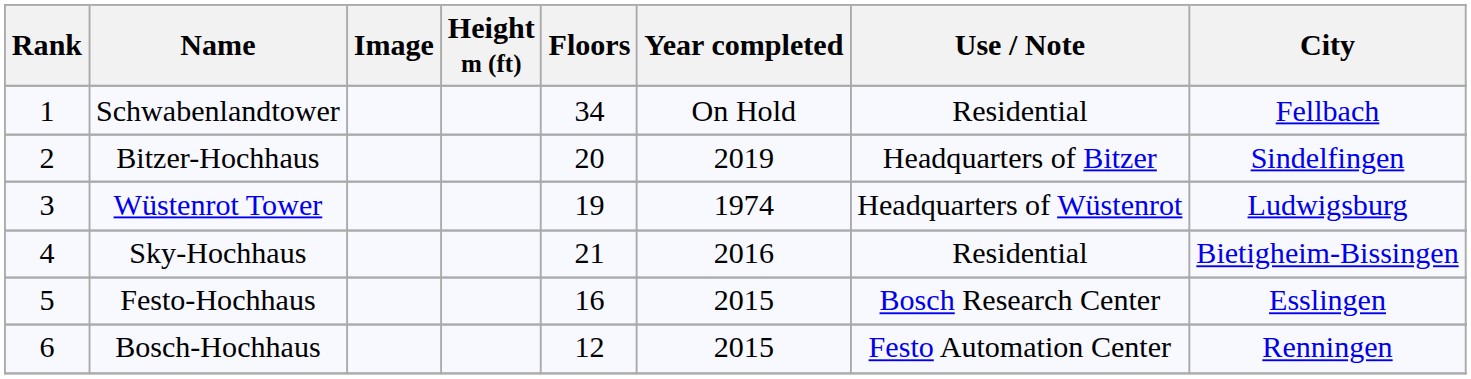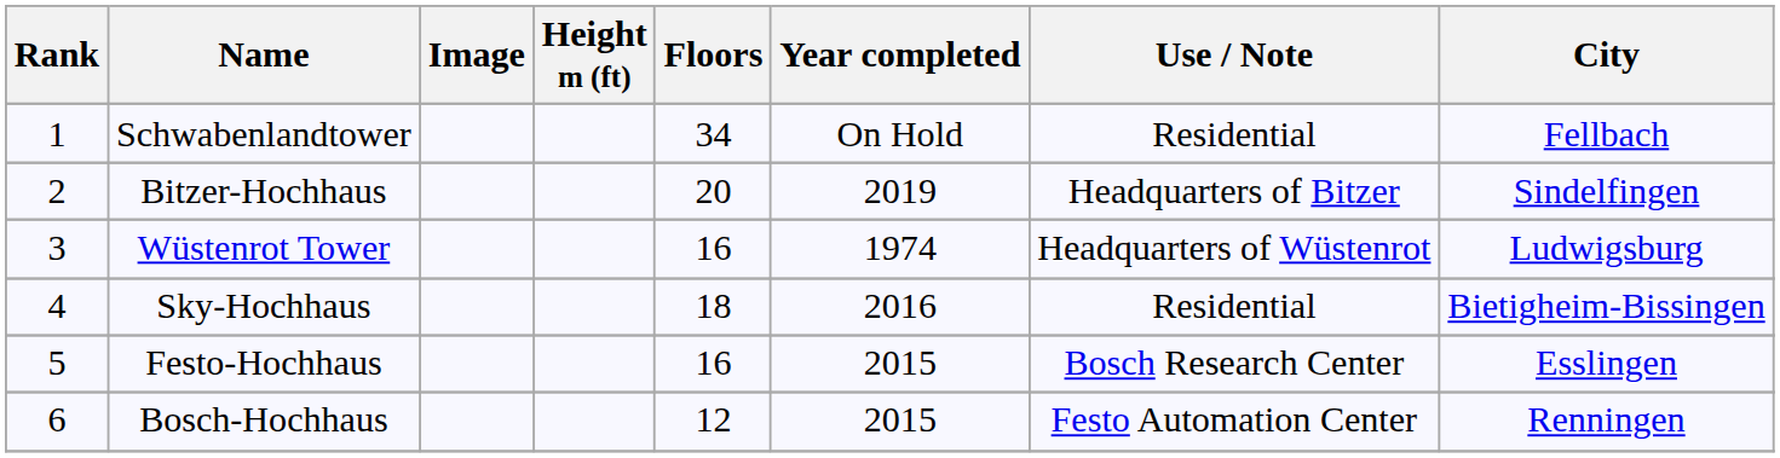Wüstenrot Tower | Floors: 19 -> 16
Sky-Hochhaus | Floors: 21 -> 18
